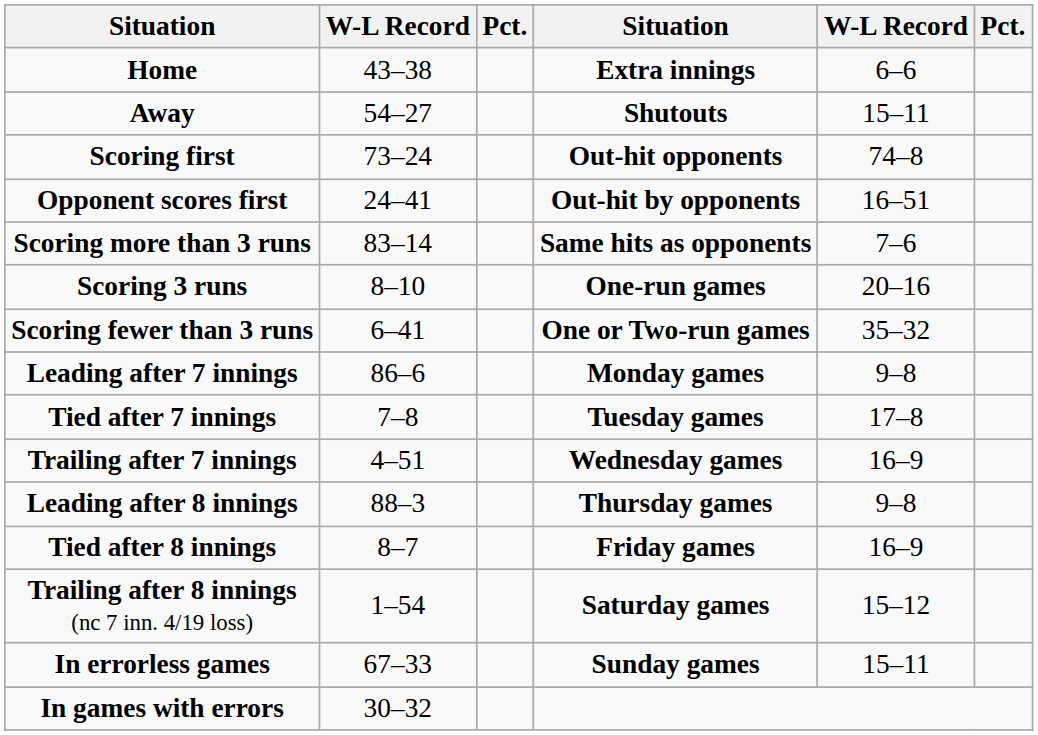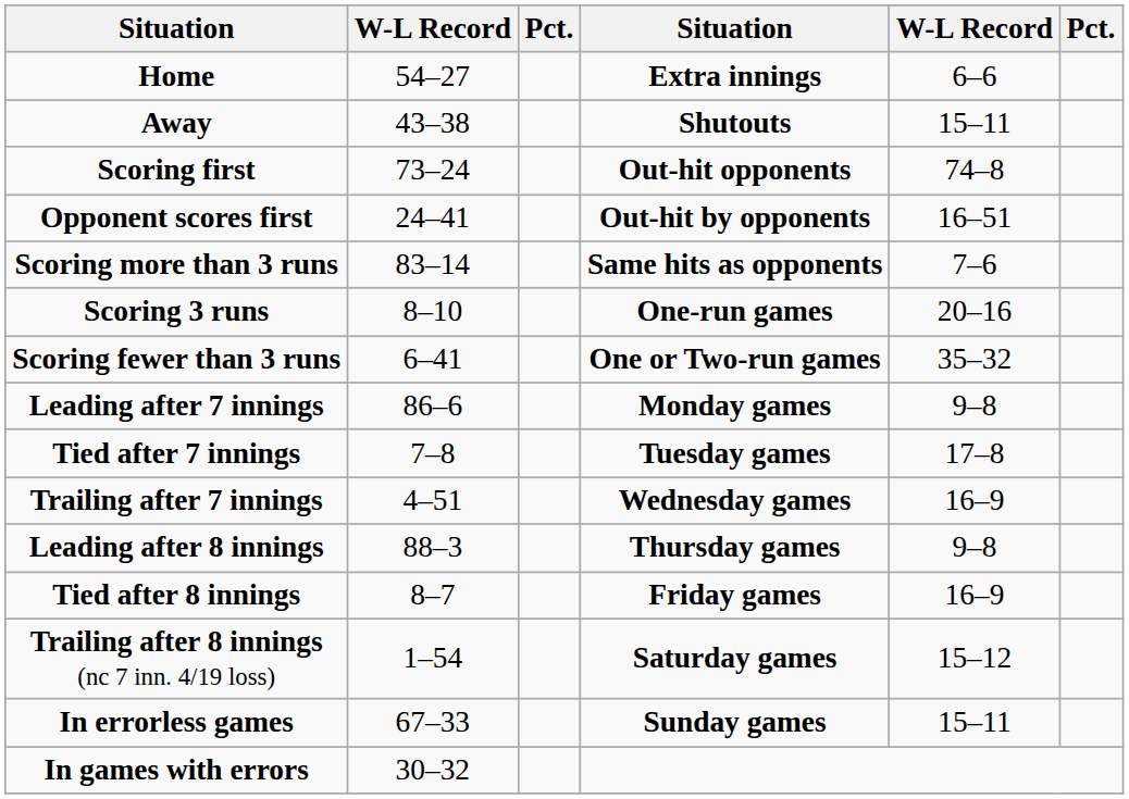Home | column 2: 43–38 -> 54–27
Away | column 2: 54–27 -> 43–38
